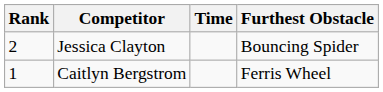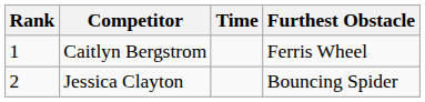rows swapped: Caitlyn Bergstrom <-> Jessica Clayton
